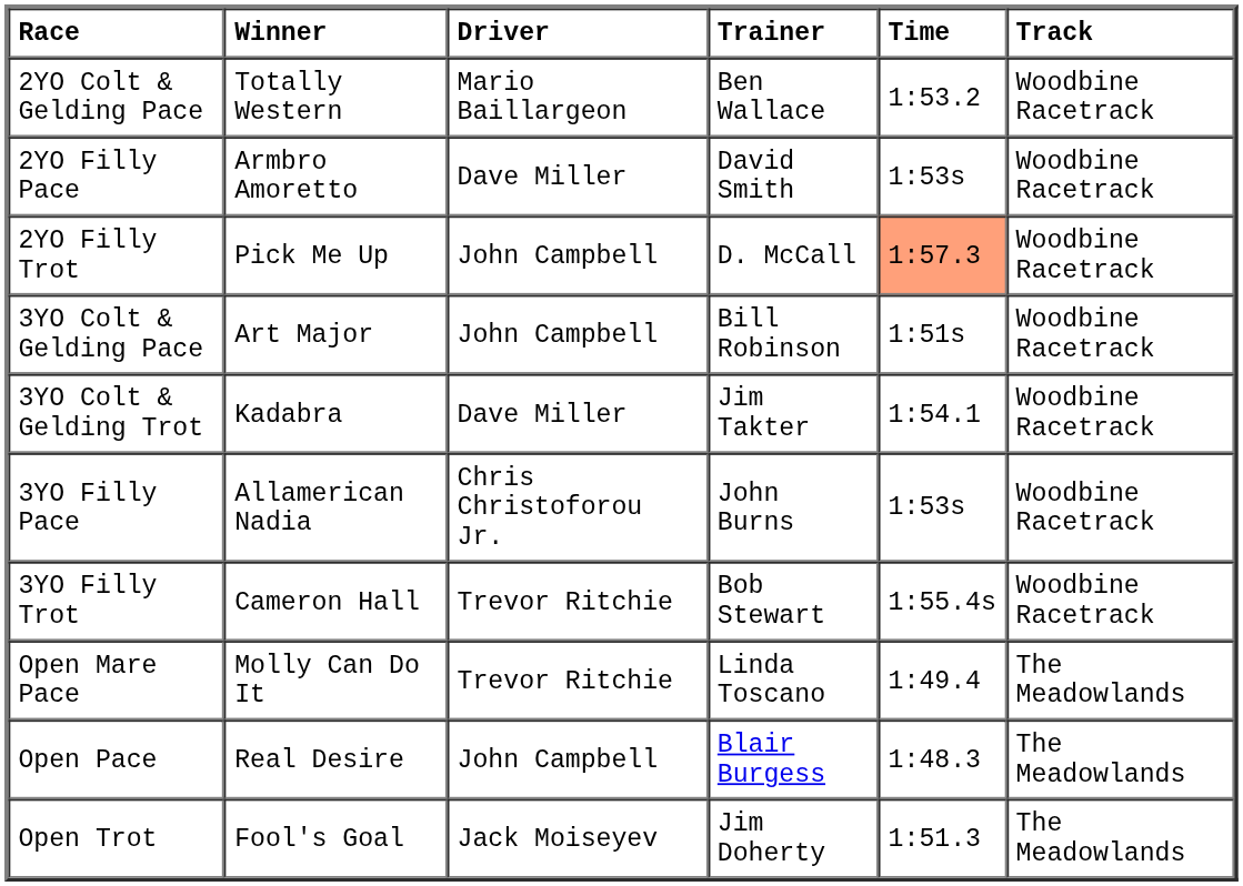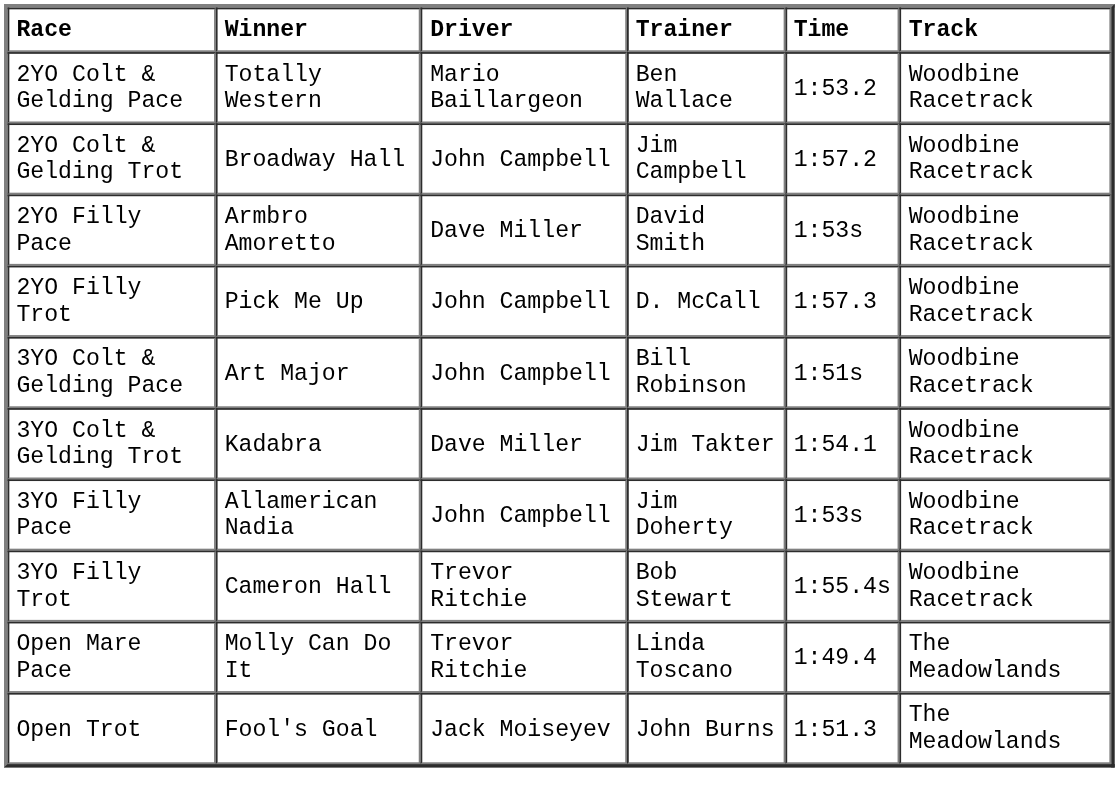+ row: 2YO Colt & Gelding Trot | Broadway Hall | John Campbell | Jim Campbell | 1:57.2 | Woodbine Racetrack
2YO Filly Trot | Time: lightsalmon background -> no background
3YO Filly Pace | Driver: Chris Christoforou Jr. -> John Campbell
3YO Filly Pace | Trainer: John Burns -> Jim Doherty
- row: Open Pace | Real Desire | John Campbell | Blair Burgess | 1:48.3 | The Meadowlands
Open Trot | Trainer: Jim Doherty -> John Burns
